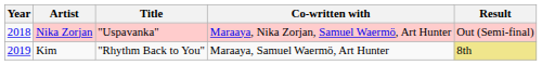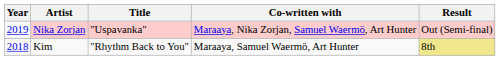Nika Zorjan | Year: 2018 -> 2019
Kim | Year: 2019 -> 2018
